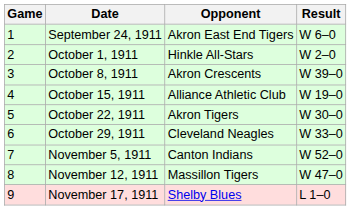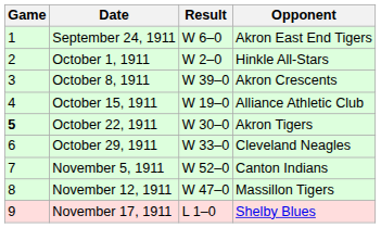columns swapped: Opponent <-> Result
October 22, 1911 | Game: normal -> bold
